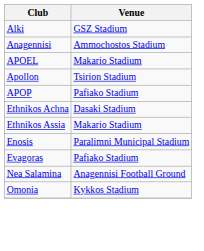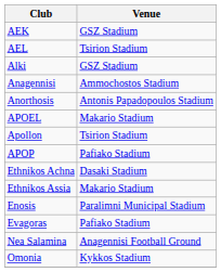+ row: ΑΕΚ | GSZ Stadium
+ row: AEL | Tsirion Stadium
+ row: Anorthosis | Antonis Papadopoulos Stadium
